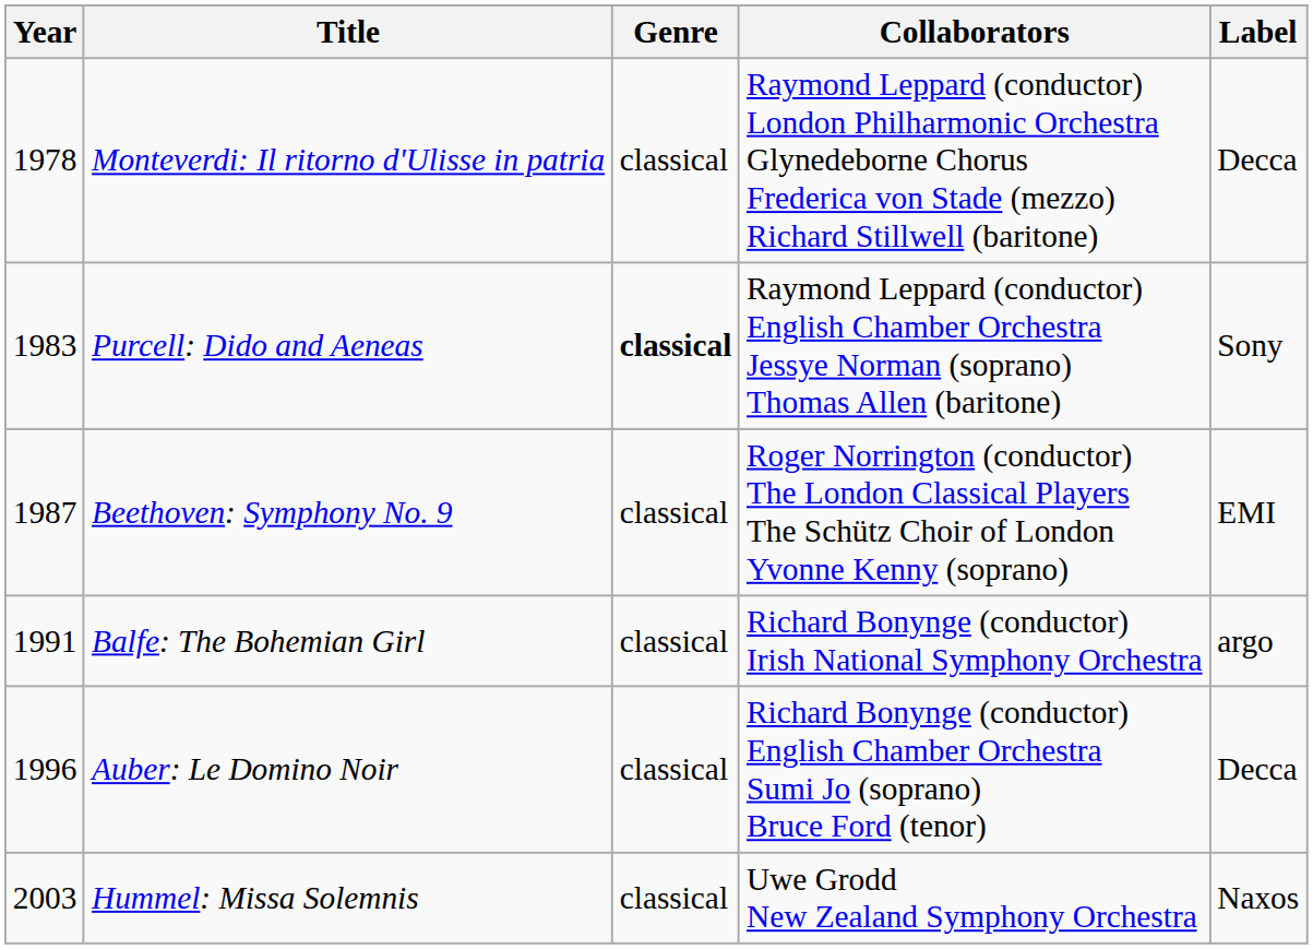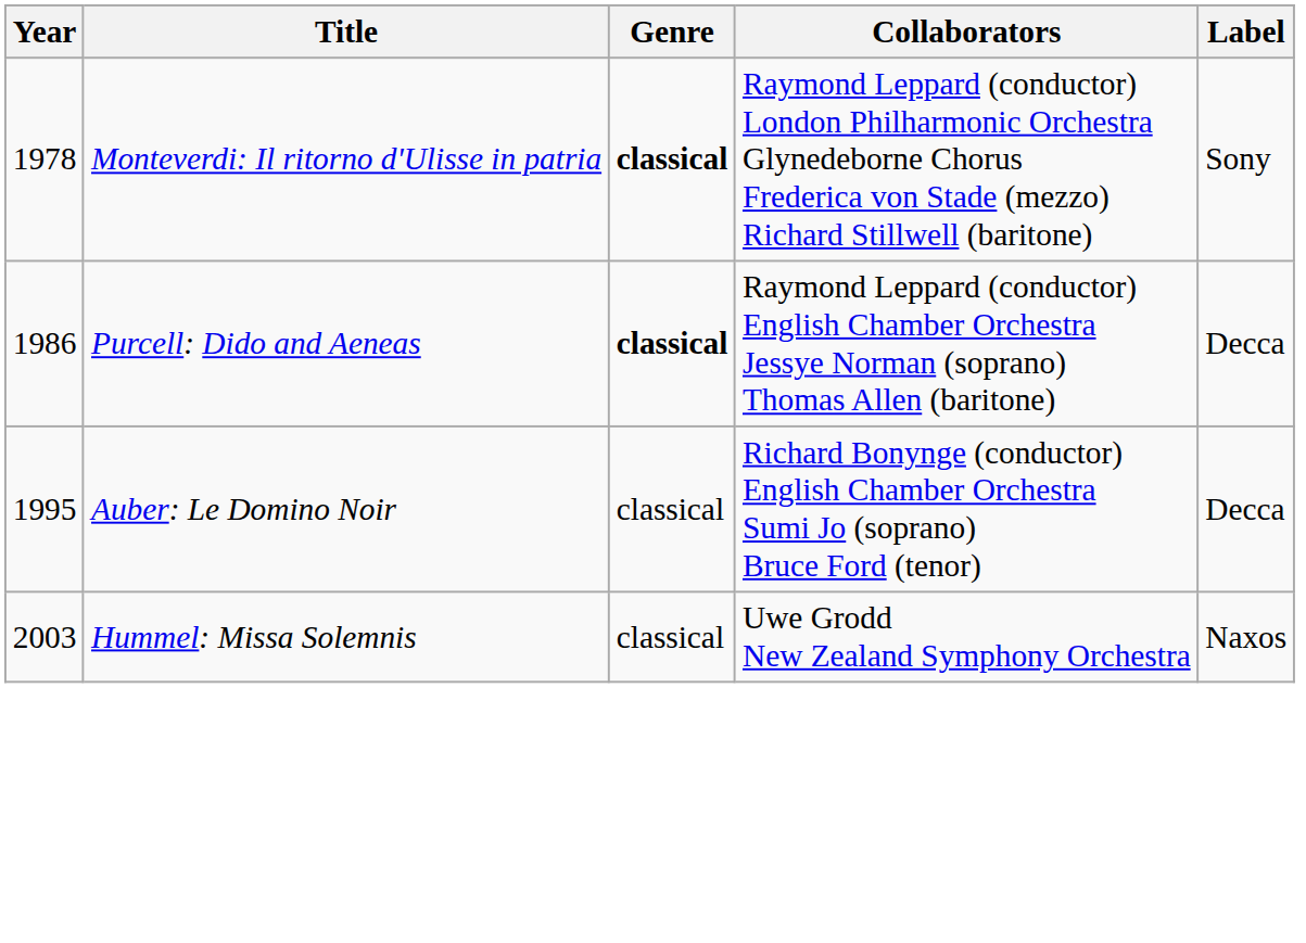Monteverdi: Il ritorno d'Ulisse in patria | Genre: normal -> bold
Monteverdi: Il ritorno d'Ulisse in patria | Label: Decca -> Sony
Purcell: Dido and Aeneas | Year: 1983 -> 1986
Purcell: Dido and Aeneas | Label: Sony -> Decca
- row: 1987 | Beethoven: Symphony No. 9 | classical | Roger Norrington (conductor) The London Classical Players The Schütz Choir of London Yvonne Kenny (soprano) | EMI
- row: 1991 | Balfe: The Bohemian Girl | classical | Richard Bonynge (conductor) Irish National Symphony Orchestra | argo
Auber: Le Domino Noir | Year: 1996 -> 1995
